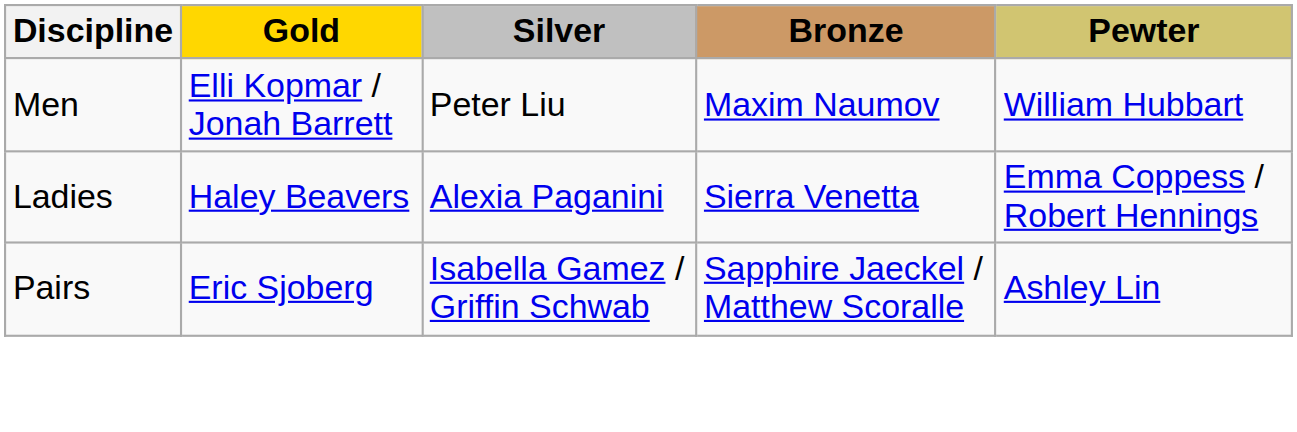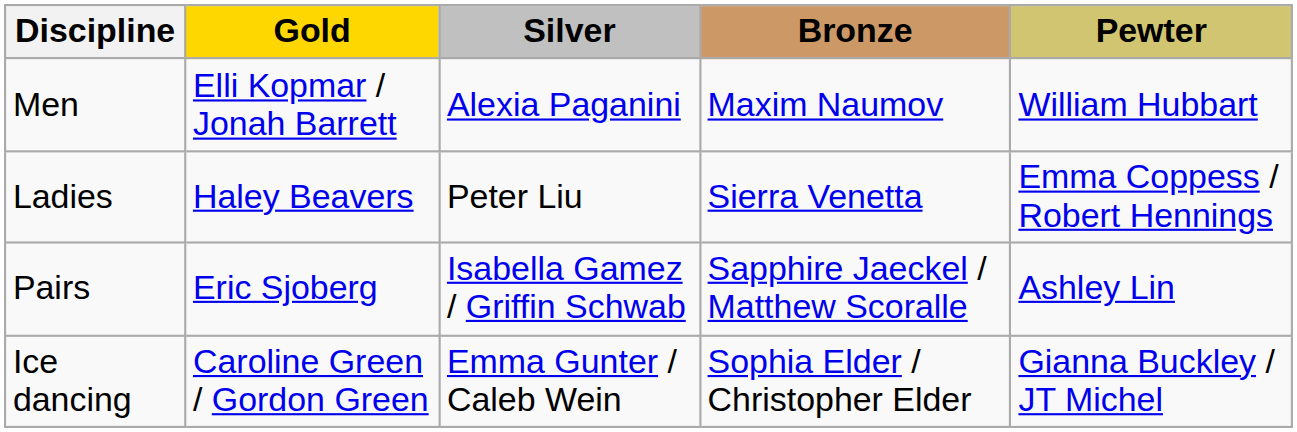Men | Silver: Peter Liu -> Alexia Paganini
Ladies | Silver: Alexia Paganini -> Peter Liu
+ row: Ice dancing | Caroline Green / Gordon Green | Emma Gunter / Caleb Wein | Sophia Elder / Christopher Elder | Gianna Buckley / JT Michel
